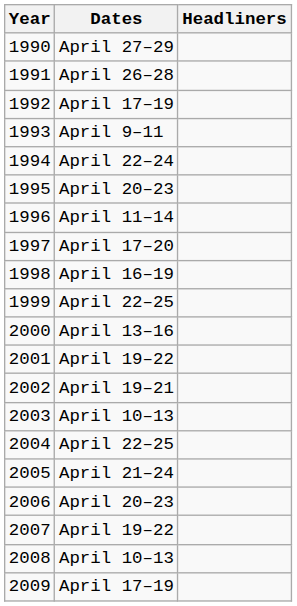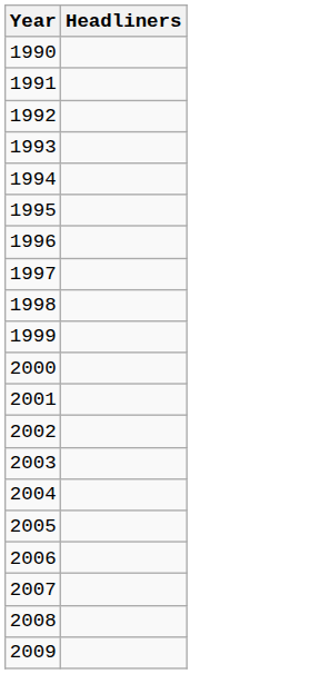- column: Dates | April 27–29 | April 26–28 | April 17–19 | April 9–11 | April 22–24 | April 20–23 | April 11–14 | April 17–20 | April 16–19 | April 22–25 | April 13–16 | April 19–22 | April 19–21 | April 10–13 | April 22–25 | April 21–24 | April 20–23 | April 19–22 | April 10–13 | April 17–19
